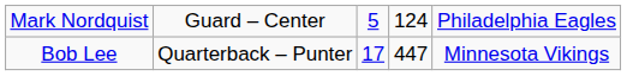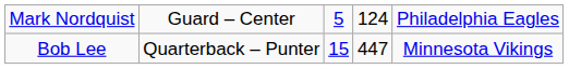Bob Lee | column 3: 17 -> 15
